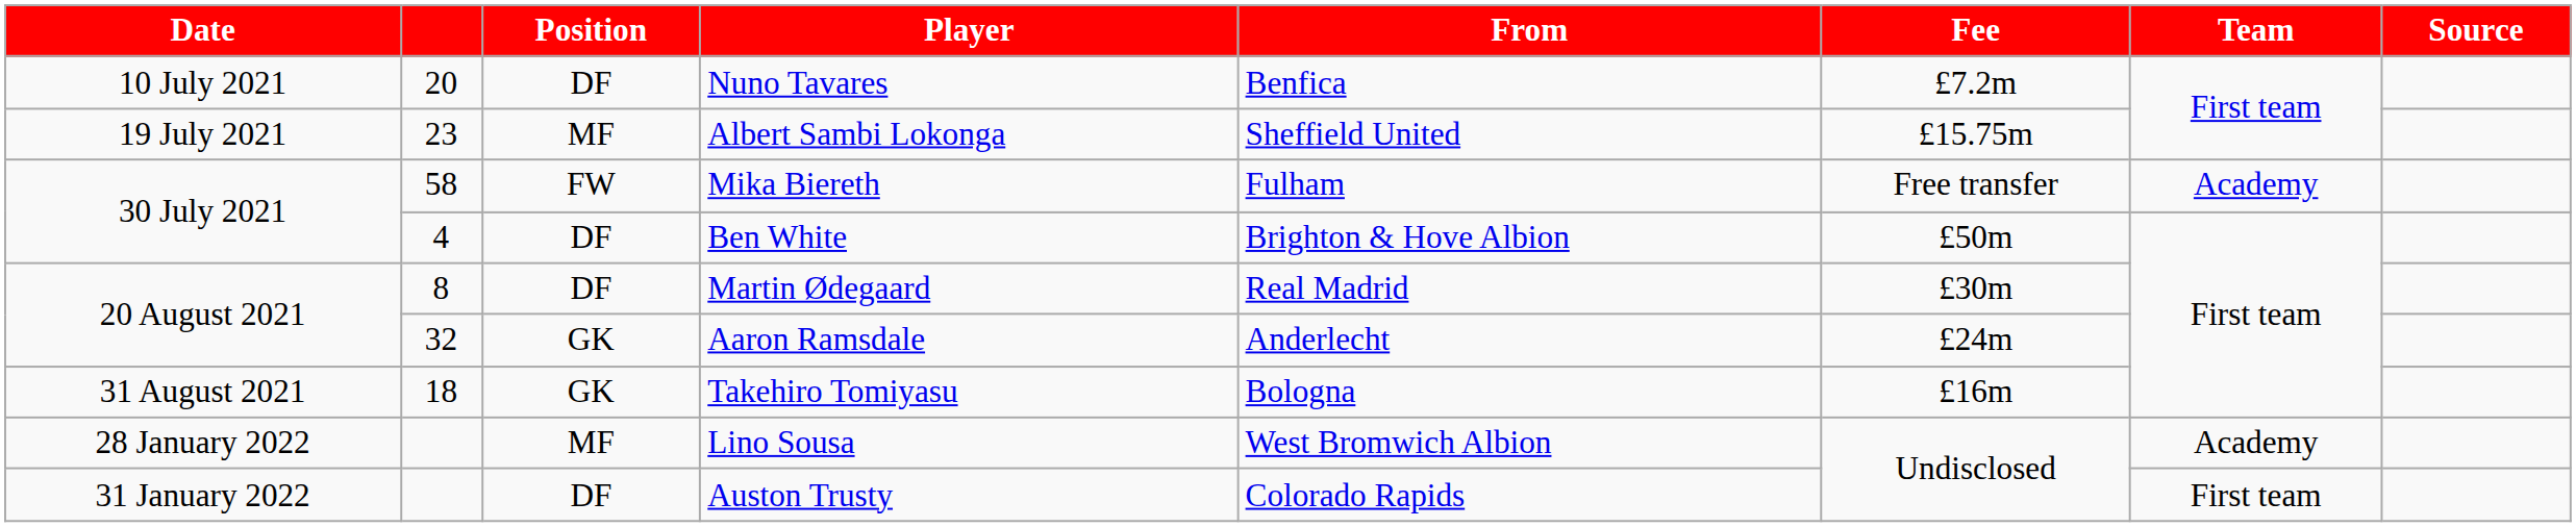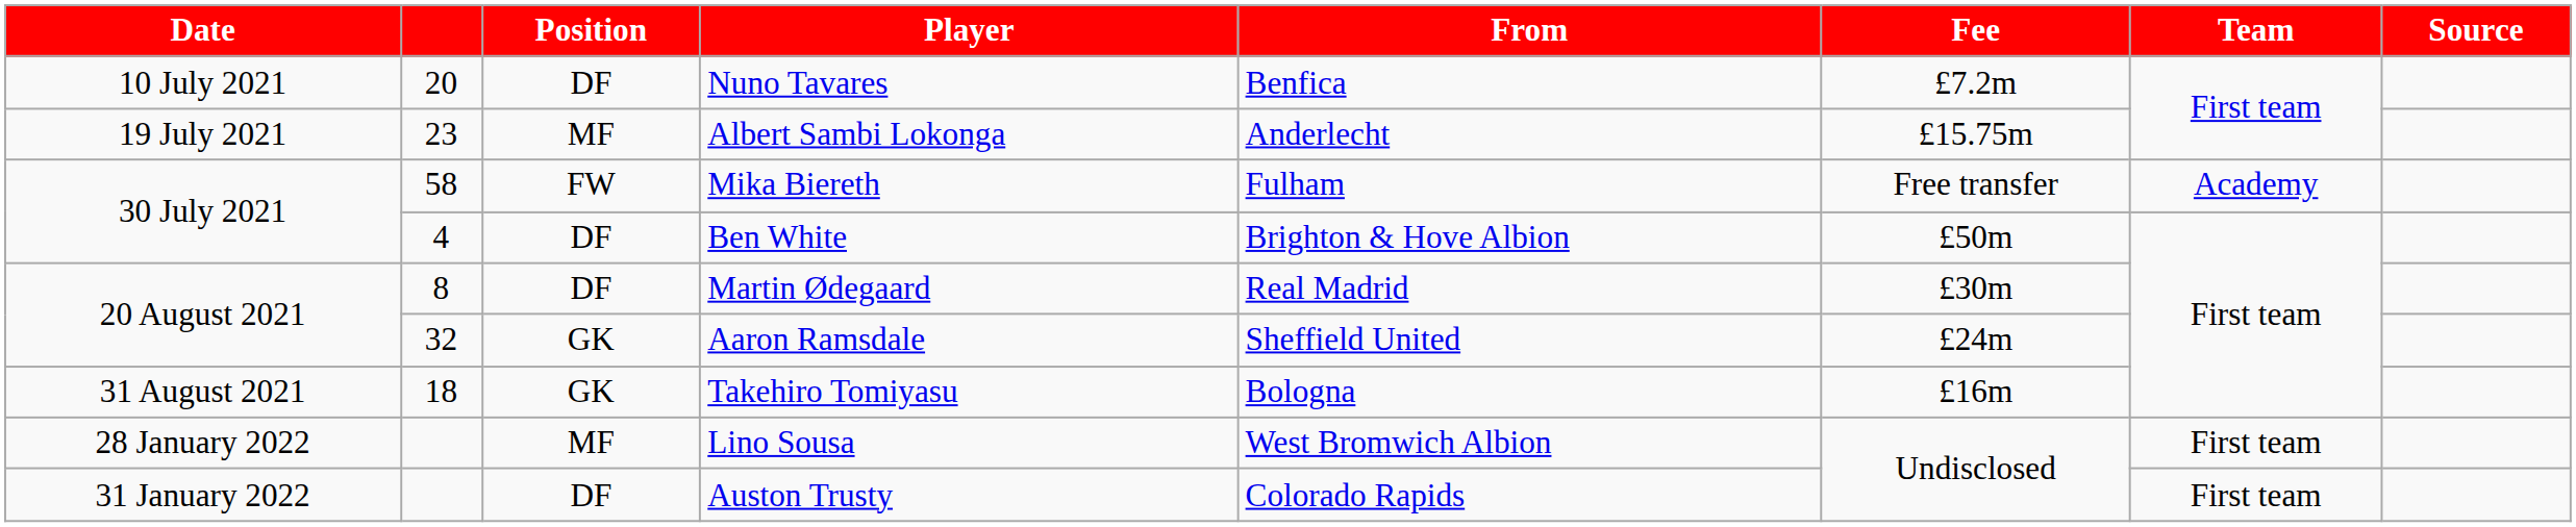Albert Sambi Lokonga | From: Sheffield United -> Anderlecht
Aaron Ramsdale | From: Anderlecht -> Sheffield United
Lino Sousa | Team: Academy -> First team
